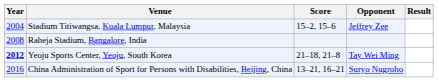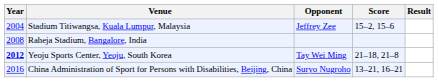columns swapped: Opponent <-> Score
